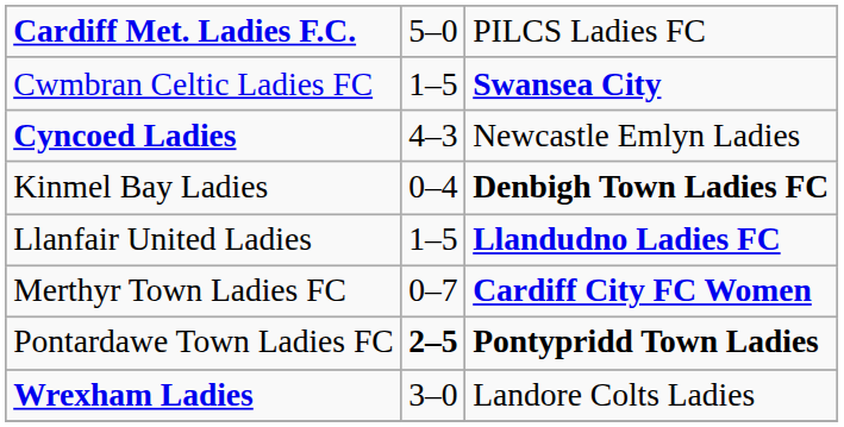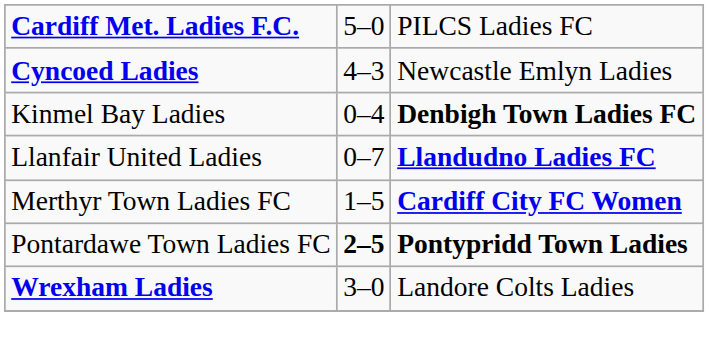- row: Cwmbran Celtic Ladies FC | 1–5 | Swansea City
Llanfair United Ladies | column 2: 1–5 -> 0–7
Merthyr Town Ladies FC | column 2: 0–7 -> 1–5
